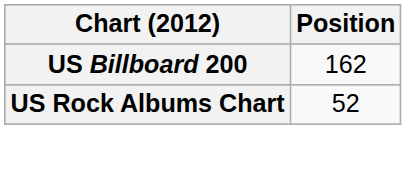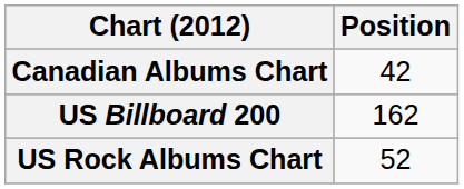+ row: Canadian Albums Chart | 42
